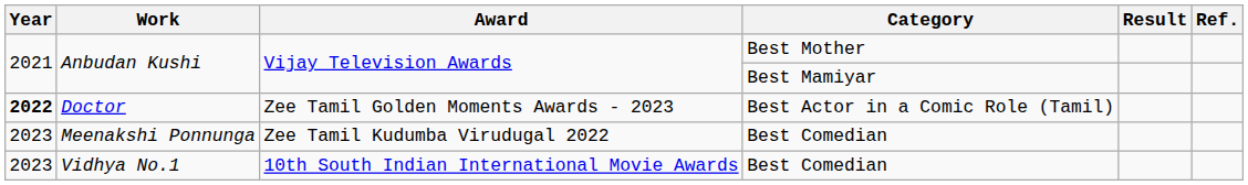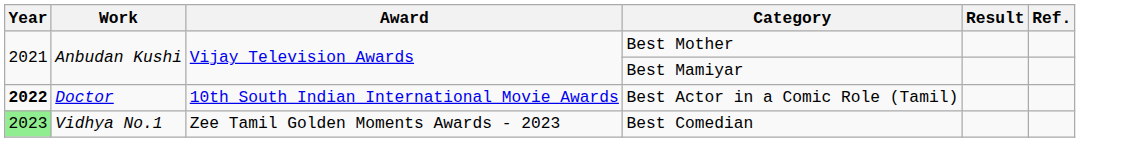Doctor | Award: Zee Tamil Golden Moments Awards - 2023 -> 10th South Indian International Movie Awards
- row: 2023 | Meenakshi Ponnunga | Zee Tamil Kudumba Virudugal 2022 | Best Comedian
Vidhya No.1 | Year: no background -> lightgreen background
Vidhya No.1 | Award: 10th South Indian International Movie Awards -> Zee Tamil Golden Moments Awards - 2023
